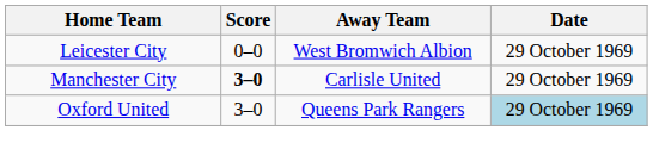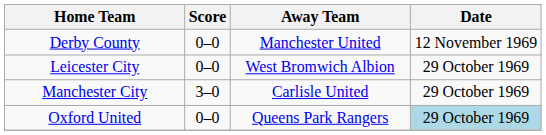+ row: Derby County | 0–0 | Manchester United | 12 November 1969
Manchester City | Score: bold -> normal
Oxford United | Score: 3–0 -> 0–0
